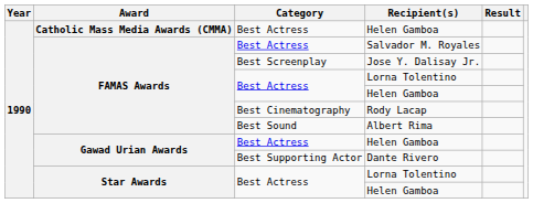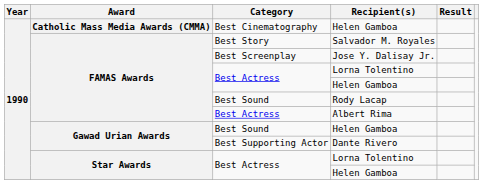Catholic Mass Media Awards (CMMA) / Helen Gamboa | Category: Best Actress -> Best Cinematography
Salvador M. Royales | Category: Best Actress -> Best Story
Rody Lacap | Category: Best Cinematography -> Best Sound
Albert Rima | Category: Best Sound -> Best Actress
Gawad Urian Awards / Helen Gamboa | Category: Best Actress -> Best Sound
